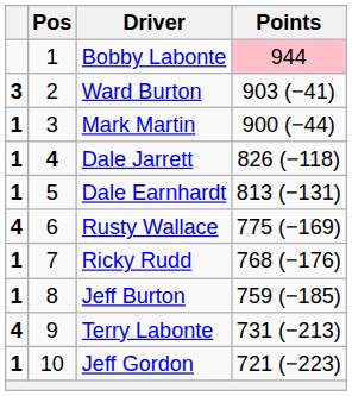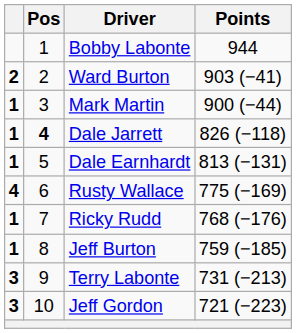Bobby Labonte | Points: pink background -> no background
Ward Burton | column 1: 3 -> 2
Terry Labonte | column 1: 4 -> 3
Jeff Gordon | column 1: 1 -> 3
